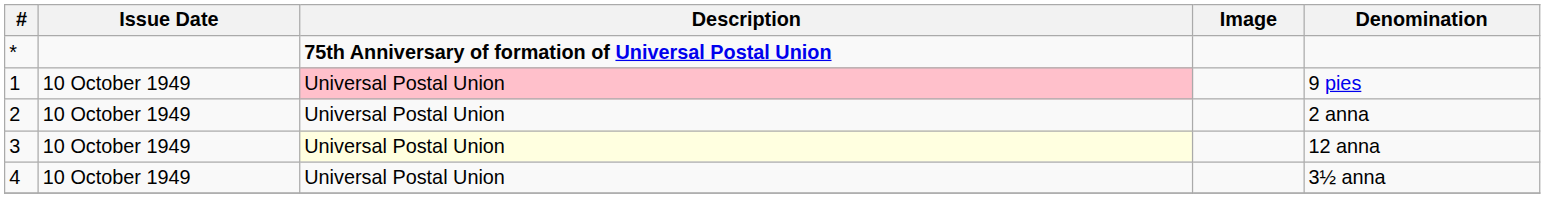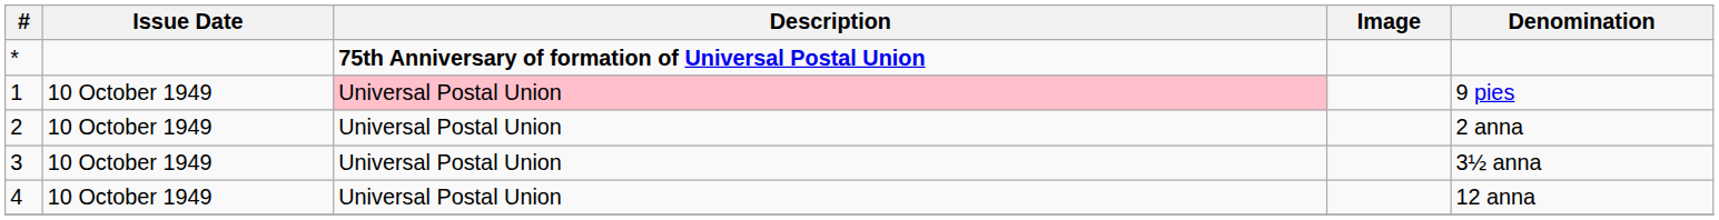3 | Description: lightyellow background -> no background
3 | Denomination: 12 anna -> 3½ anna
4 | Denomination: 3½ anna -> 12 anna
